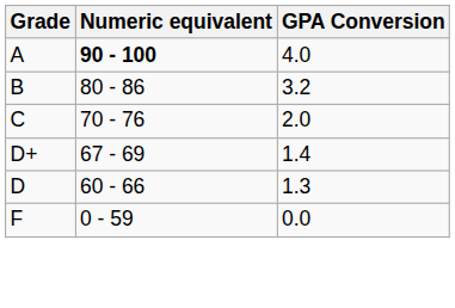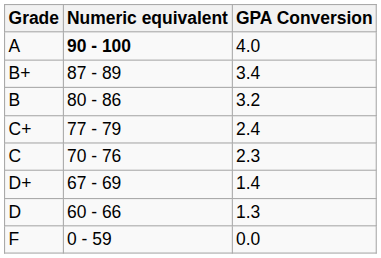+ row: B+ | 87 - 89 | 3.4
+ row: C+ | 77 - 79 | 2.4
C | GPA Conversion: 2.0 -> 2.3
